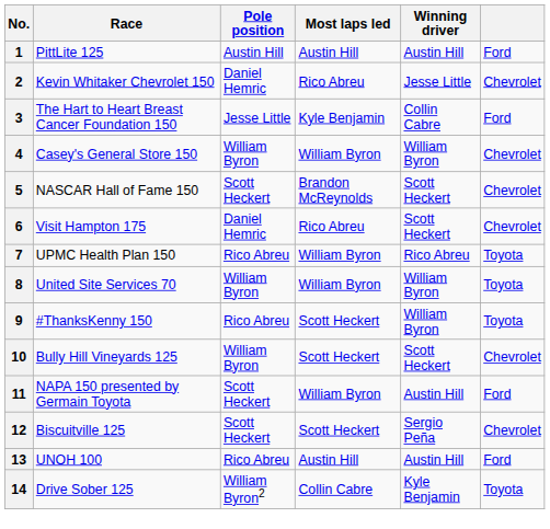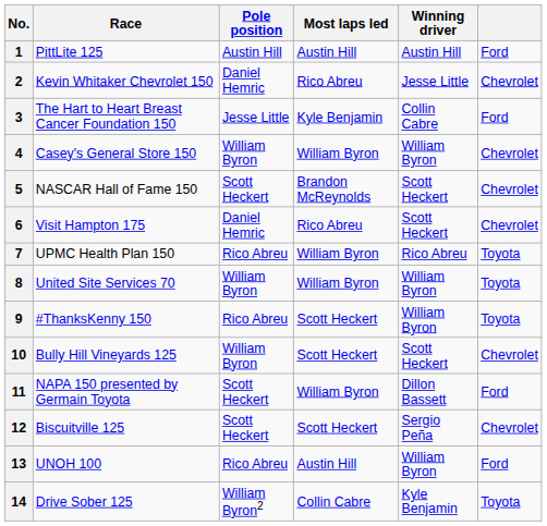11 | Winning driver: Austin Hill -> Dillon Bassett
13 | Winning driver: Austin Hill -> William Byron
